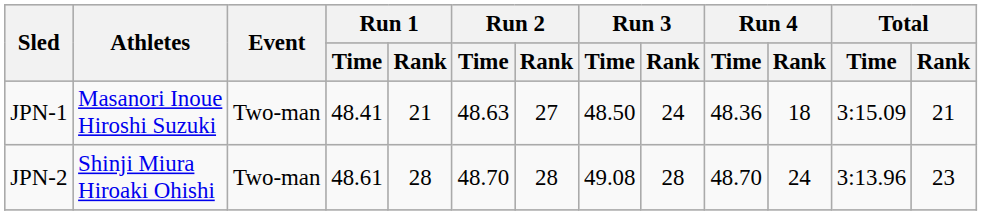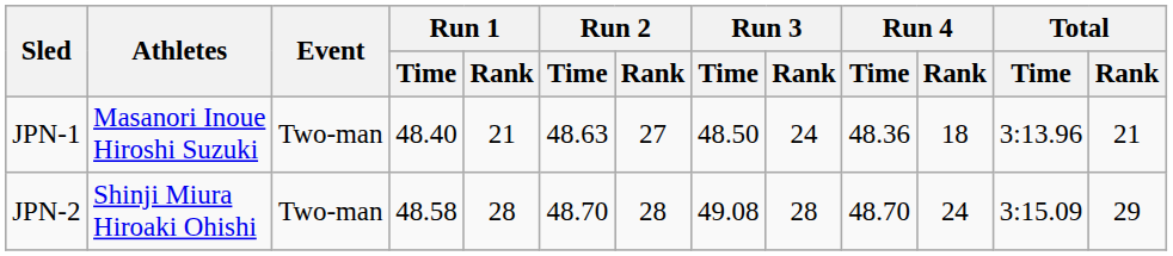JPN-1 | Run 1 / Time: 48.41 -> 48.40
JPN-1 | Total / Time: 3:15.09 -> 3:13.96
JPN-2 | Run 1 / Time: 48.61 -> 48.58
JPN-2 | Total / Time: 3:13.96 -> 3:15.09
JPN-2 | Total / Rank: 23 -> 29
